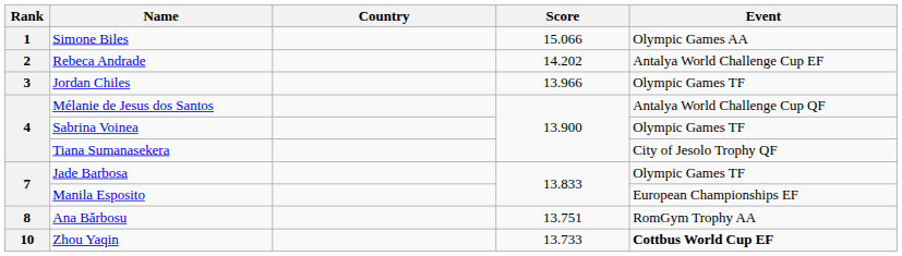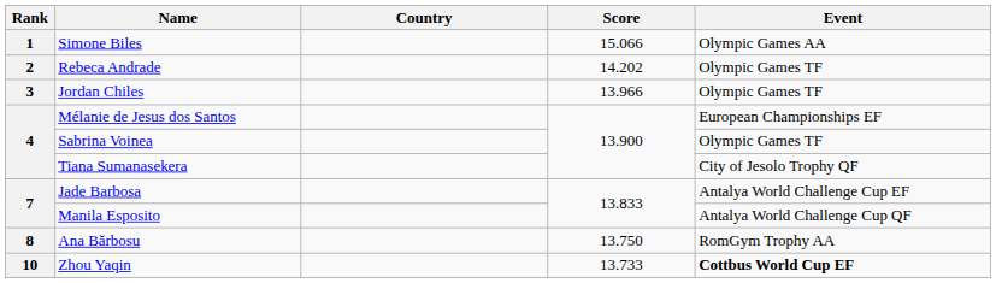Rebeca Andrade | Event: Antalya World Challenge Cup EF -> Olympic Games TF
Mélanie de Jesus dos Santos | Event: Antalya World Challenge Cup QF -> European Championships EF
Jade Barbosa | Event: Olympic Games TF -> Antalya World Challenge Cup EF
Manila Esposito | Event: European Championships EF -> Antalya World Challenge Cup QF
Ana Bărbosu | Score: 13.751 -> 13.750
